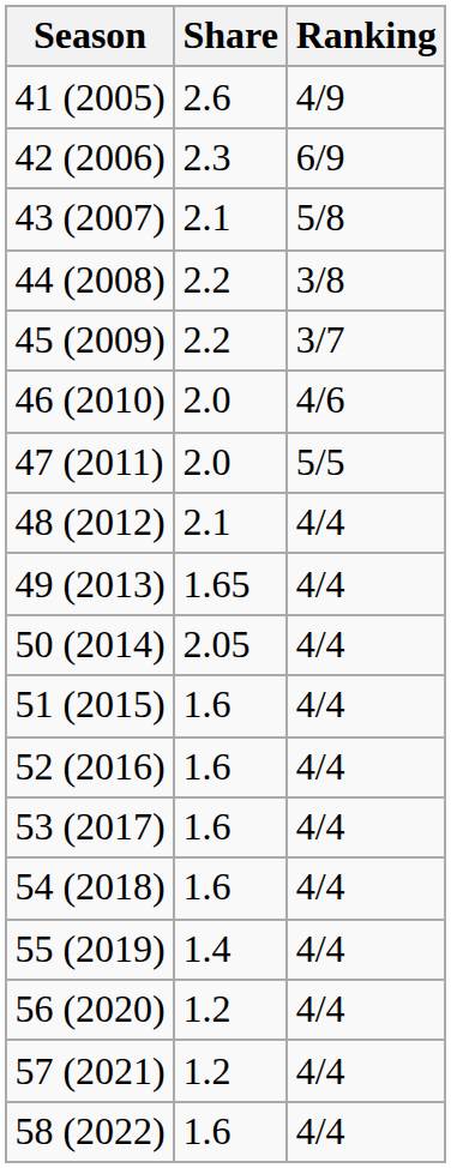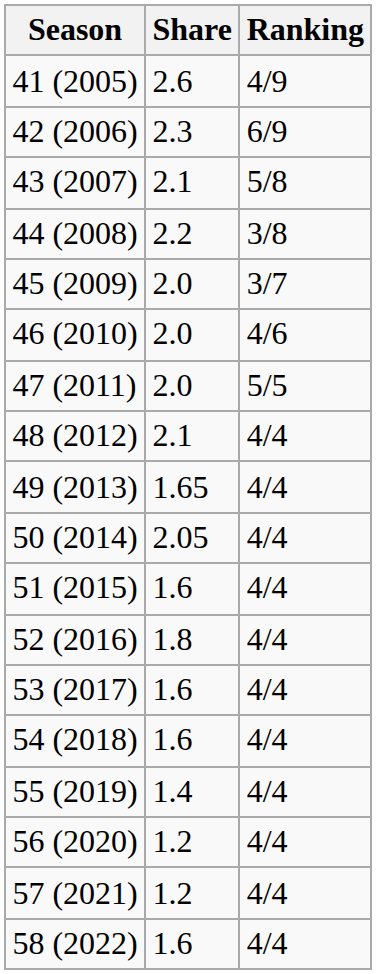45 (2009) | Share: 2.2 -> 2.0
52 (2016) | Share: 1.6 -> 1.8
